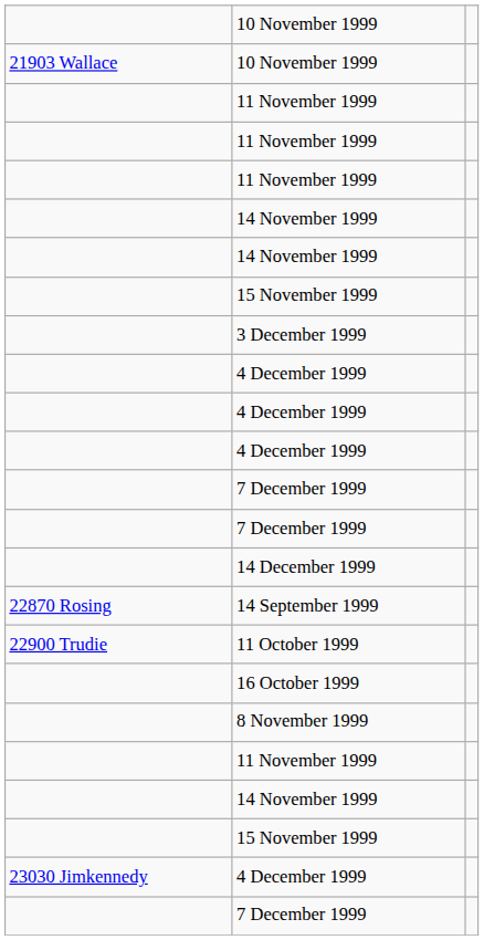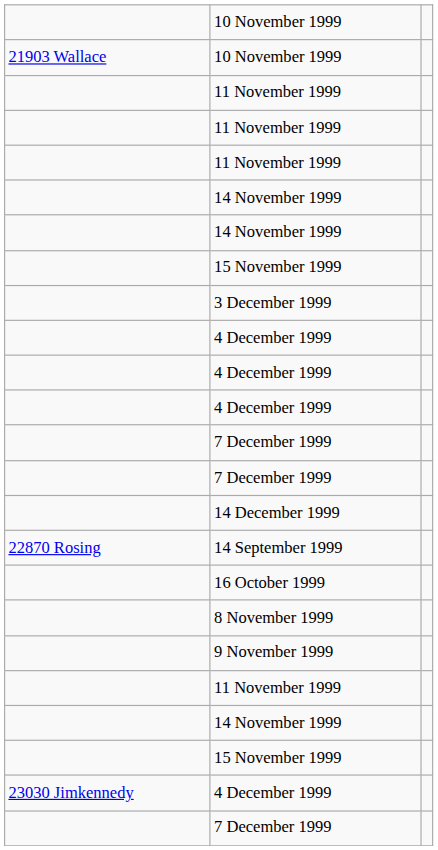- row: 22900 Trudie | 11 October 1999
+ row: 9 November 1999
